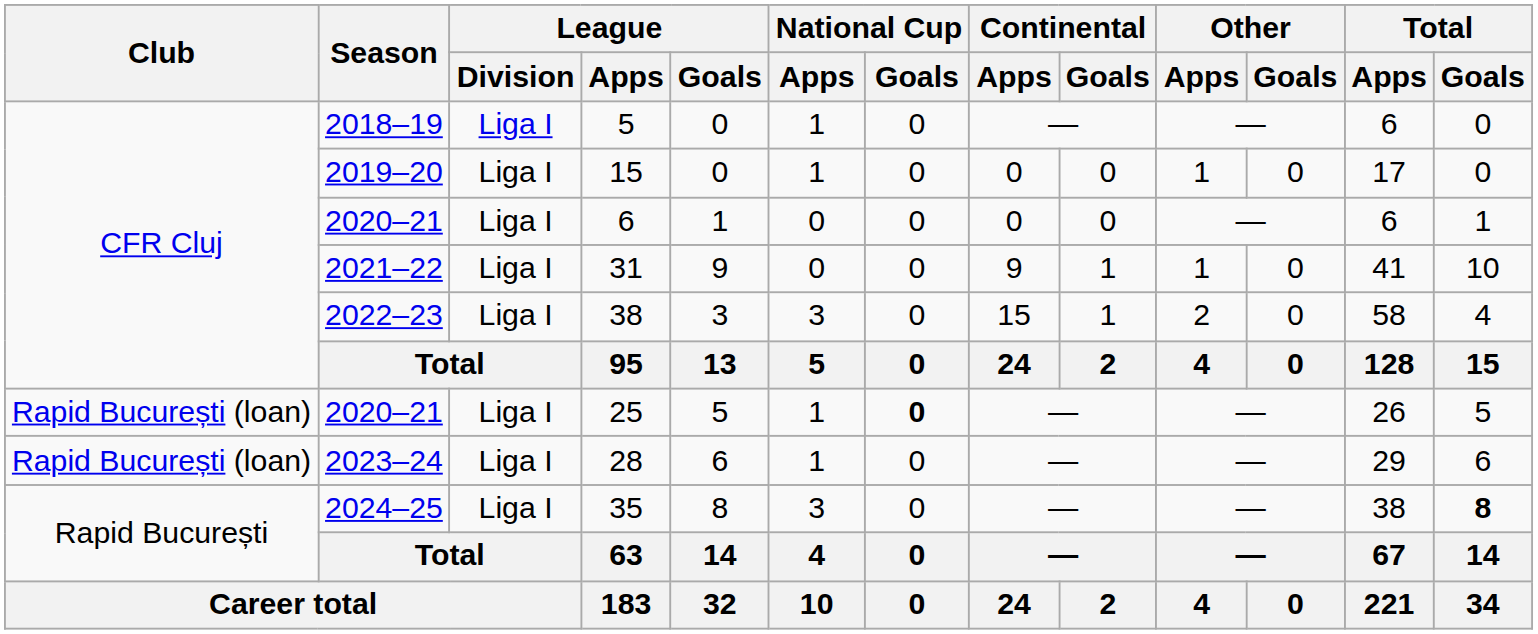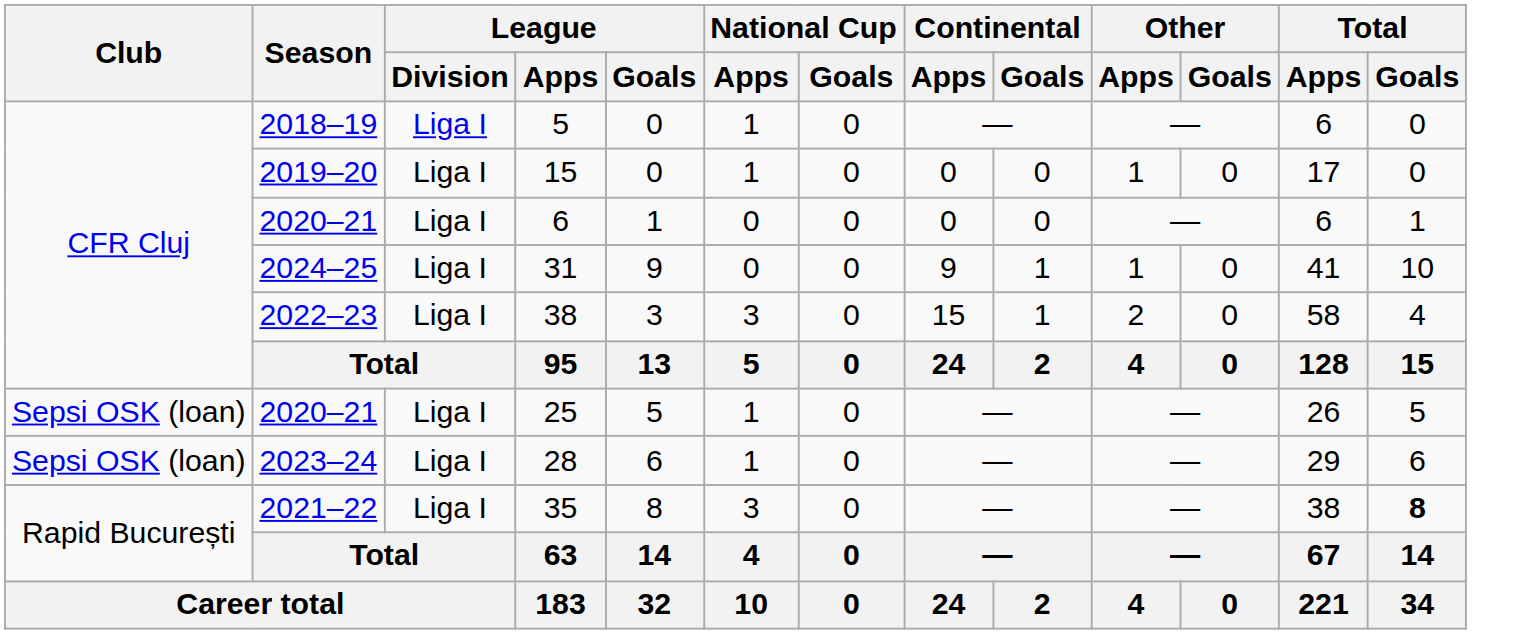31 | Season: 2021–22 -> 2024–25
25 | Club: Rapid București (loan) -> Sepsi OSK (loan)
25 | National Cup / Goals: bold -> normal
28 | Club: Rapid București (loan) -> Sepsi OSK (loan)
35 | Season: 2024–25 -> 2021–22
